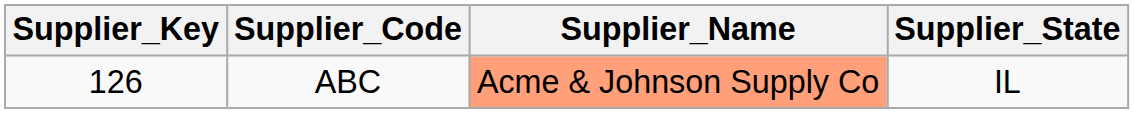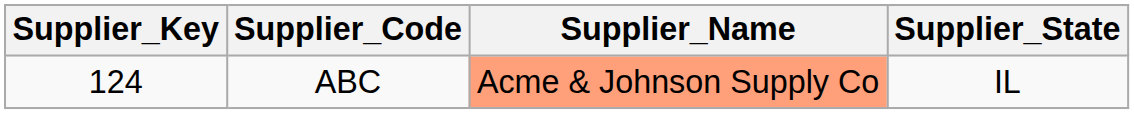ABC | Supplier_Key: 126 -> 124
